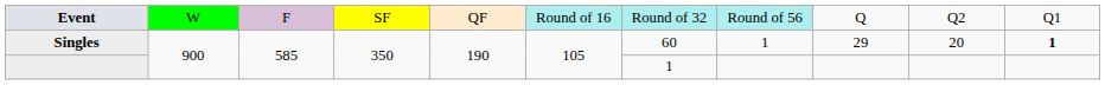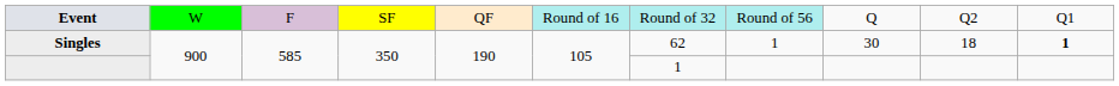Singles | column 7: 60 -> 62
Singles | column 9: 29 -> 30
Singles | column 10: 20 -> 18
